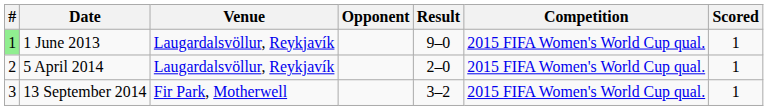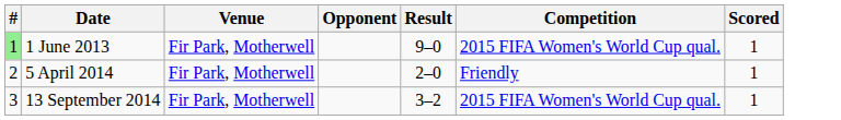1 June 2013 | Venue: Laugardalsvöllur, Reykjavík -> Fir Park, Motherwell
5 April 2014 | Venue: Laugardalsvöllur, Reykjavík -> Fir Park, Motherwell
5 April 2014 | Competition: 2015 FIFA Women's World Cup qual. -> Friendly
